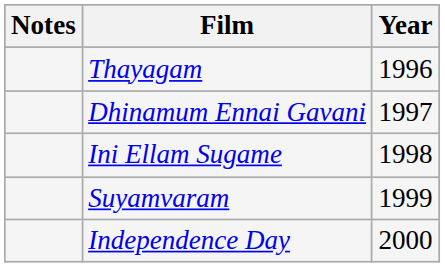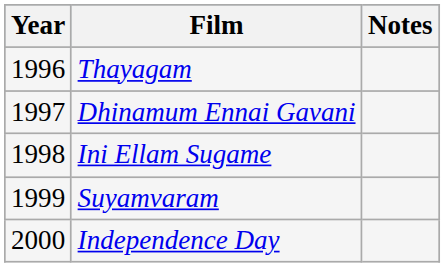columns swapped: Year <-> Notes
